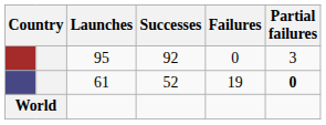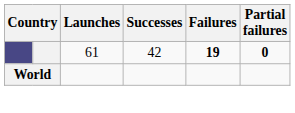- row: 95 | 92 | 0 | 3
61 | Successes: 52 -> 42
61 | Failures: normal -> bold
